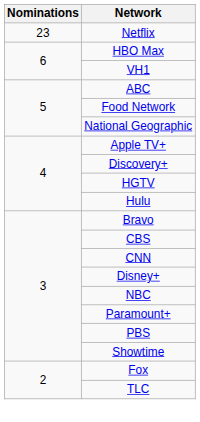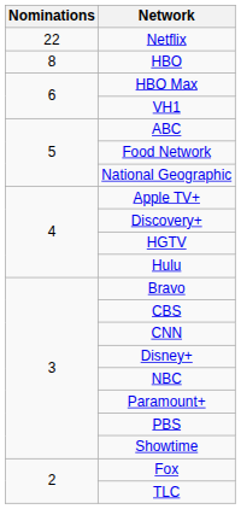Netflix | Nominations: 23 -> 22
+ row: 8 | HBO
